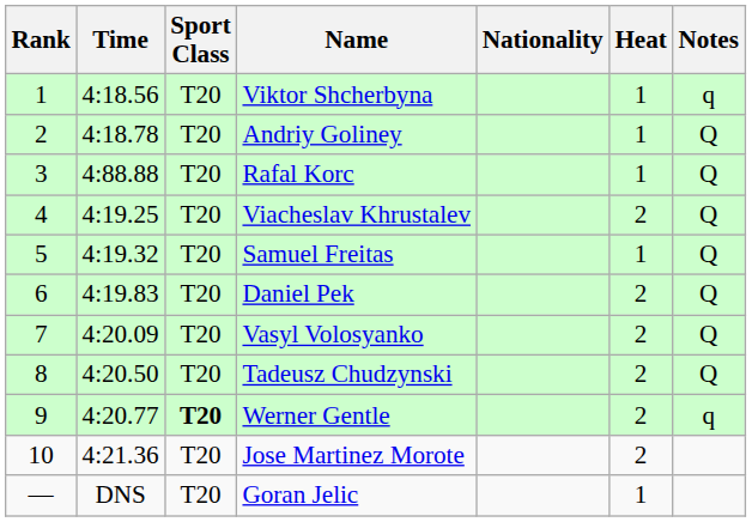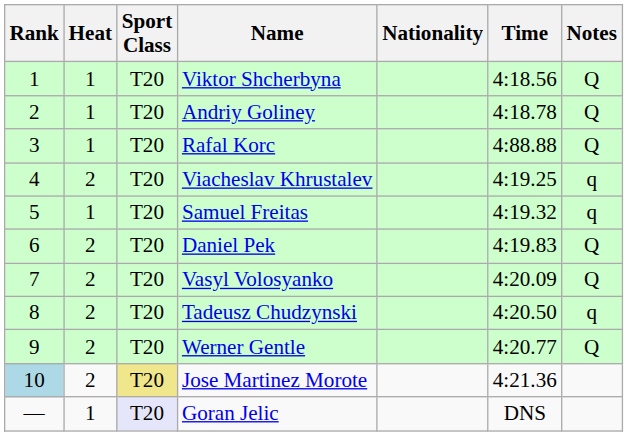columns swapped: Heat <-> Time
Viktor Shcherbyna | Notes: q -> Q
Viacheslav Khrustalev | Notes: Q -> q
Samuel Freitas | Notes: Q -> q
Tadeusz Chudzynski | Notes: Q -> q
Werner Gentle | Sport Class: bold -> normal
Werner Gentle | Notes: q -> Q
Jose Martinez Morote | Rank: no background -> lightblue background
Jose Martinez Morote | Sport Class: no background -> khaki background
Goran Jelic | Sport Class: no background -> lavender background
